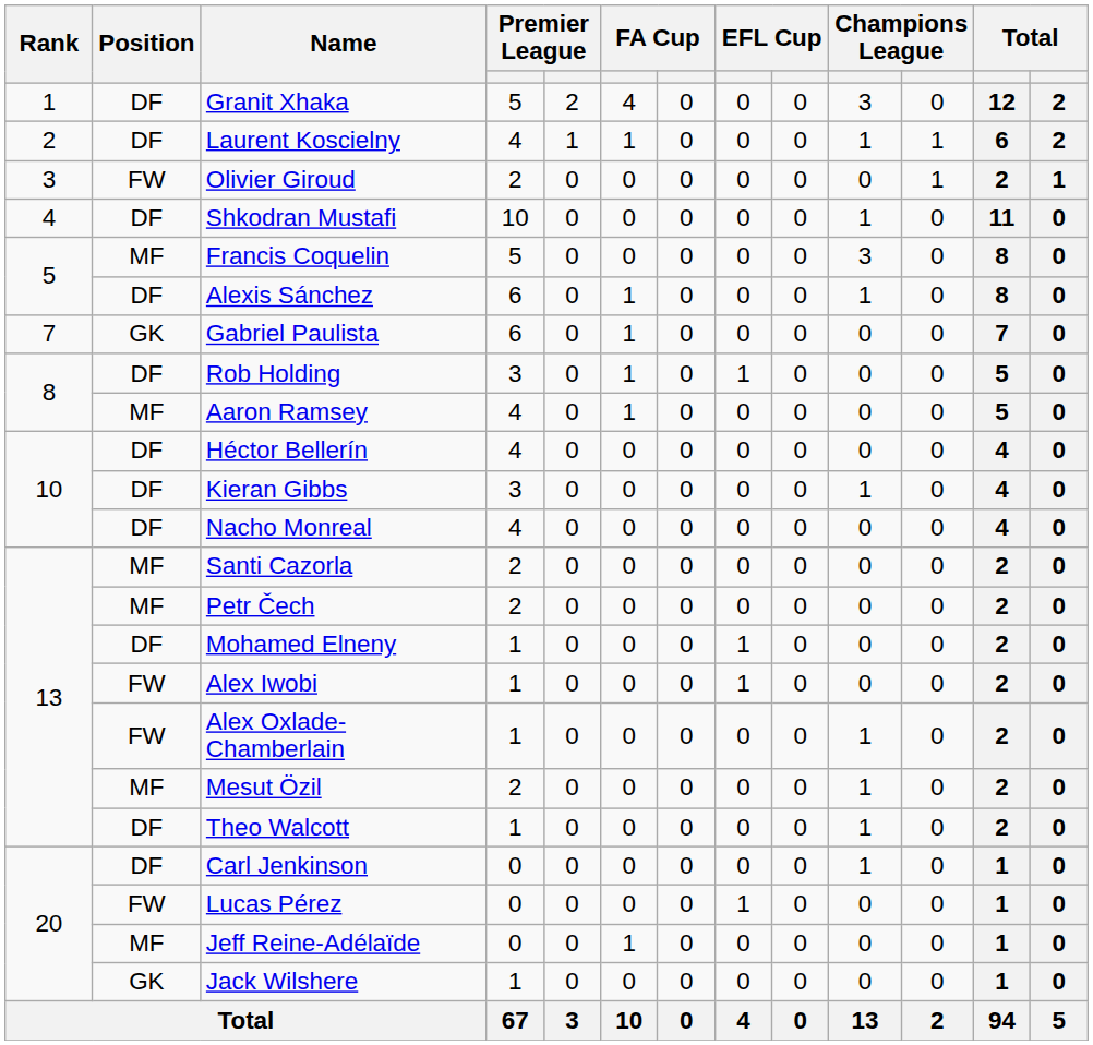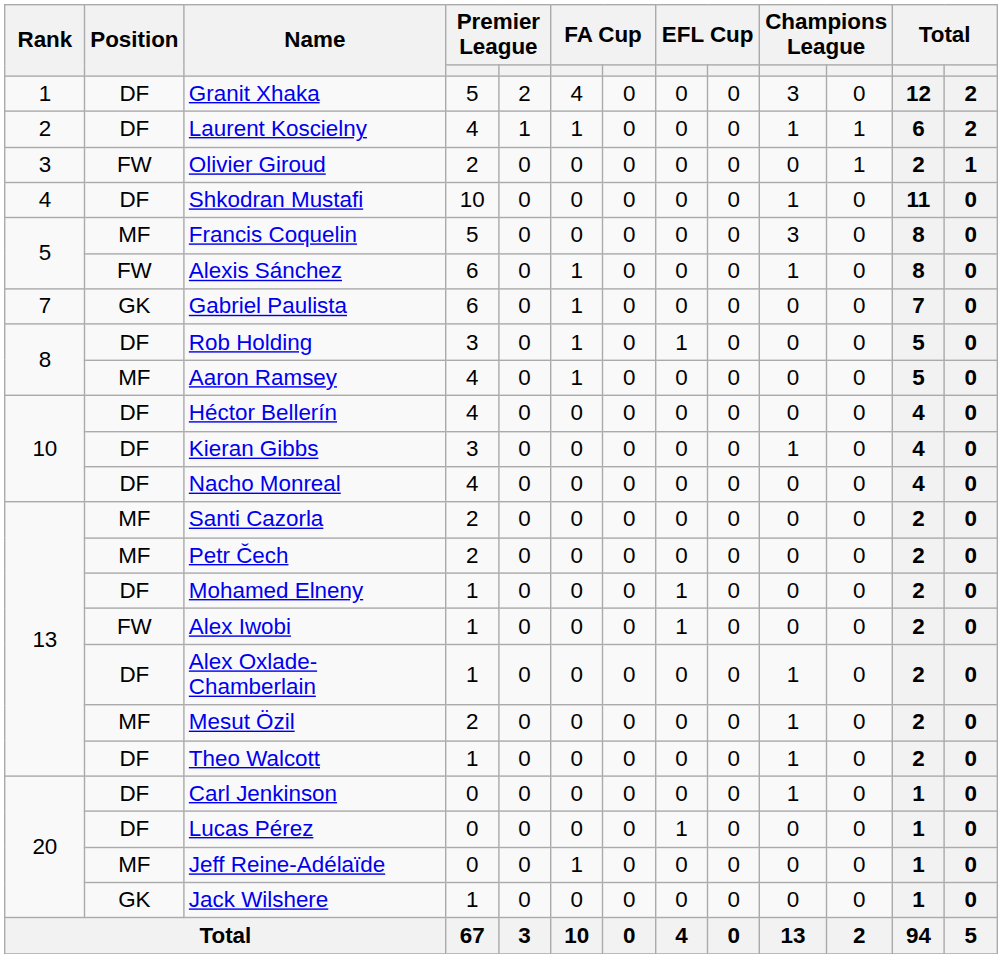Alexis Sánchez | Position: DF -> FW
Alex Oxlade-Chamberlain | Position: FW -> DF
Lucas Pérez | Position: FW -> DF
